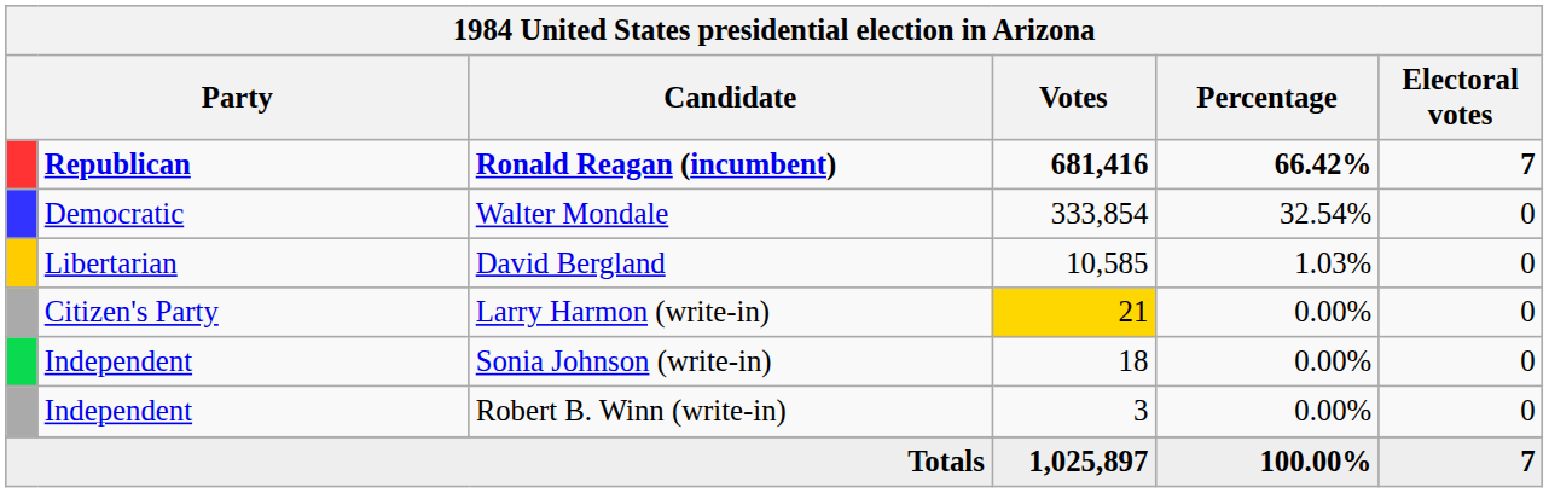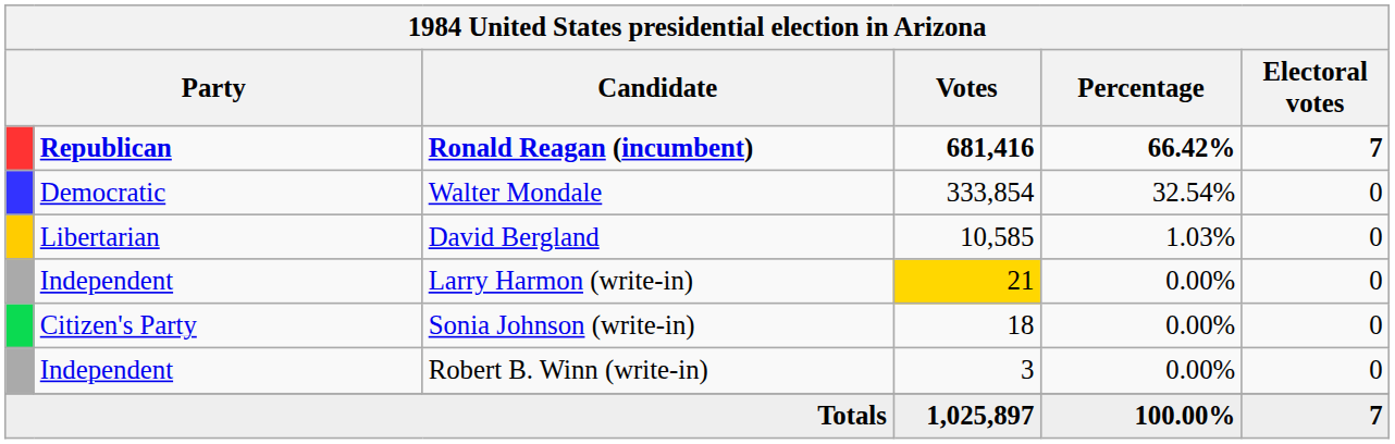Larry Harmon (write-in) | column 2: Citizen's Party -> Independent
Sonia Johnson (write-in) | column 2: Independent -> Citizen's Party
